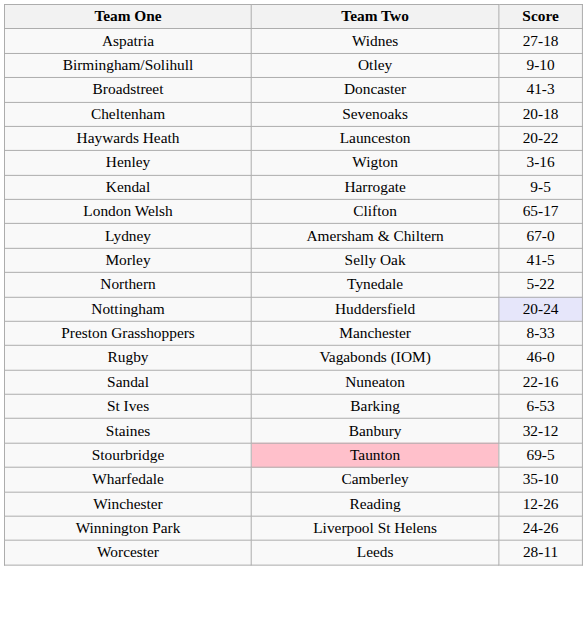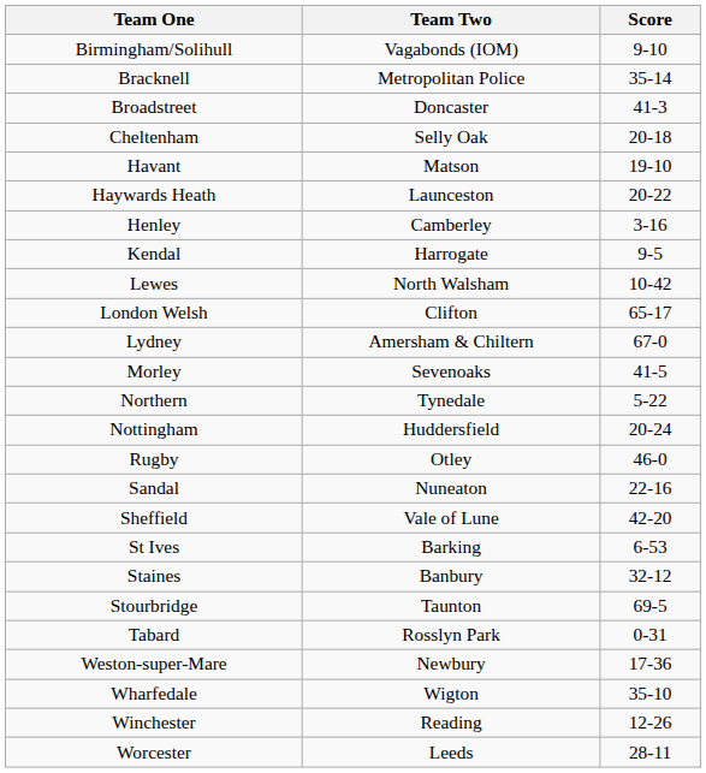- row: Aspatria | Widnes | 27-18
Birmingham/Solihull | Team Two: Otley -> Vagabonds (IOM)
+ row: Bracknell | Metropolitan Police | 35-14
Cheltenham | Team Two: Sevenoaks -> Selly Oak
+ row: Havant | Matson | 19-10
Henley | Team Two: Wigton -> Camberley
+ row: Lewes | North Walsham | 10-42
Morley | Team Two: Selly Oak -> Sevenoaks
Nottingham | Score: lavender background -> no background
- row: Preston Grasshoppers | Manchester | 8-33
Rugby | Team Two: Vagabonds (IOM) -> Otley
+ row: Sheffield | Vale of Lune | 42-20
Stourbridge | Team Two: pink background -> no background
+ row: Tabard | Rosslyn Park | 0-31
+ row: Weston-super-Mare | Newbury | 17-36
Wharfedale | Team Two: Camberley -> Wigton
- row: Winnington Park | Liverpool St Helens | 24-26
